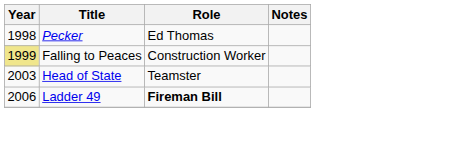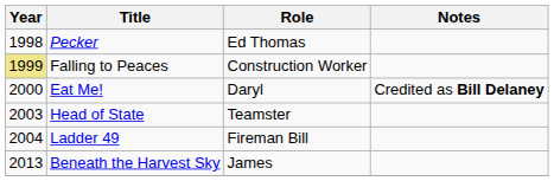+ row: 2000 | Eat Me! | Daryl | Credited as Bill Delaney
Ladder 49 | Year: 2006 -> 2004
Ladder 49 | Role: bold -> normal
+ row: 2013 | Beneath the Harvest Sky | James
